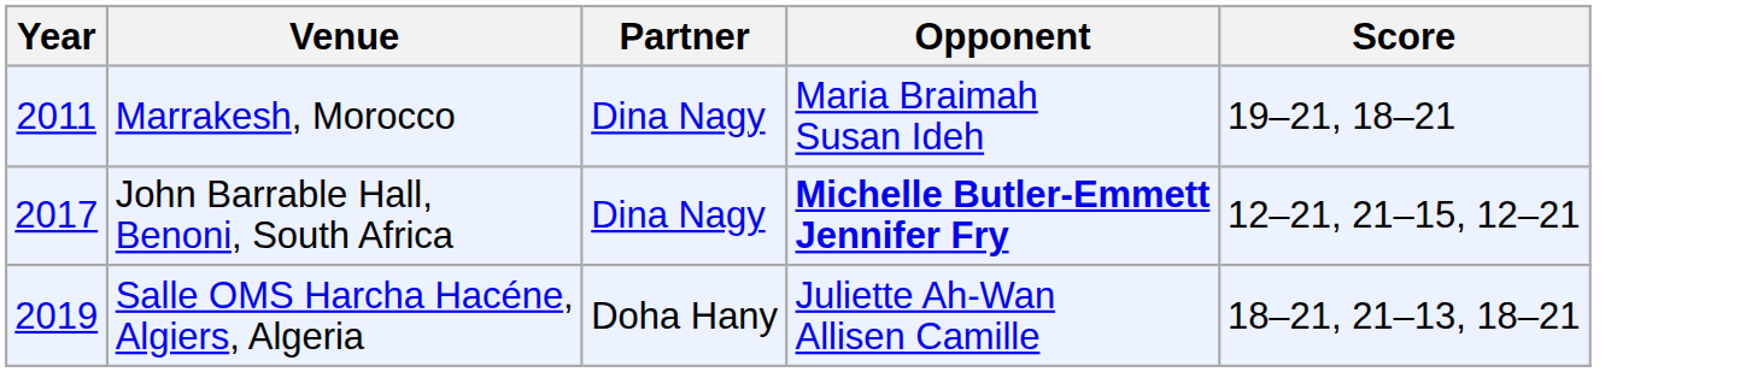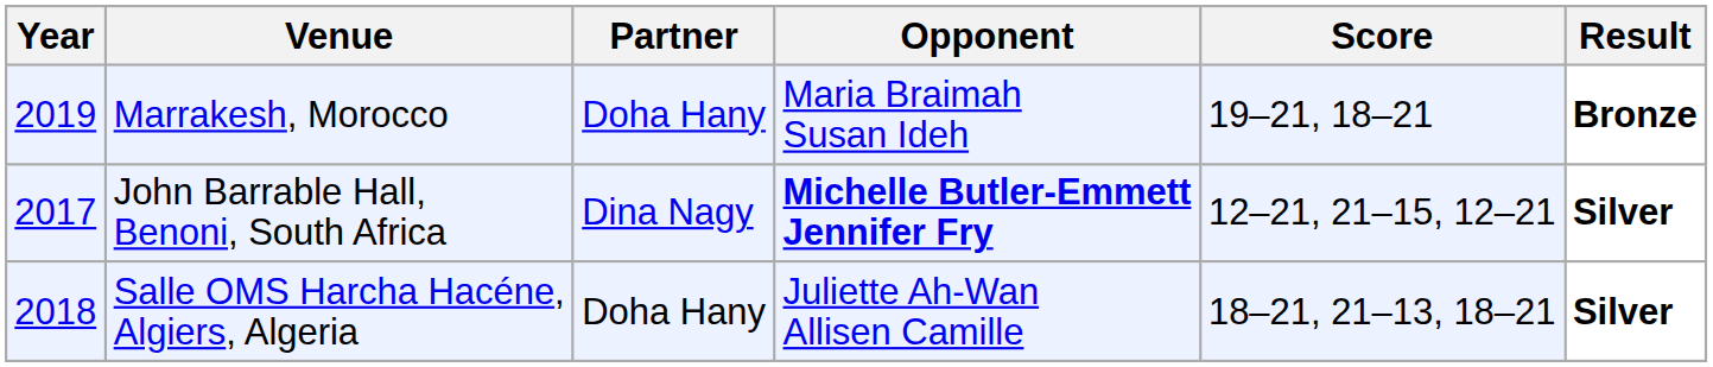+ column: Result | Bronze | Silver | Silver
Marrakesh, Morocco | Year: 2011 -> 2019
Marrakesh, Morocco | Partner: Dina Nagy -> Doha Hany
Salle OMS Harcha Hacéne, Algiers, Algeria | Year: 2019 -> 2018
